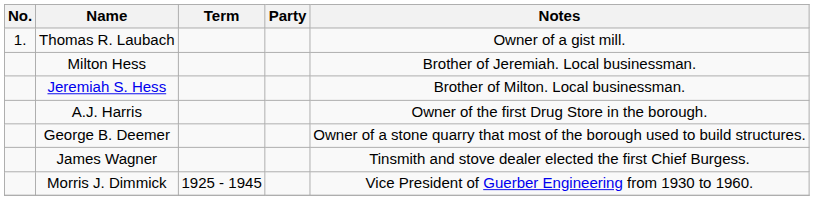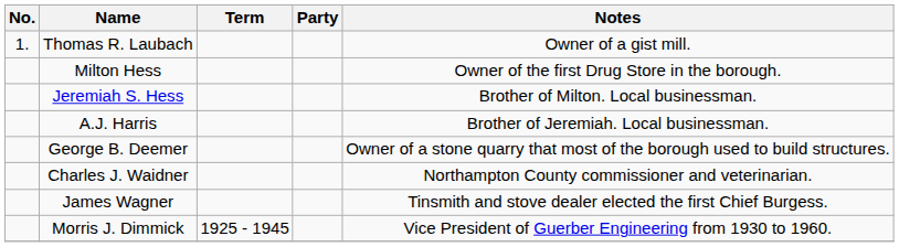Milton Hess | Notes: Brother of Jeremiah. Local businessman. -> Owner of the first Drug Store in the borough.
A.J. Harris | Notes: Owner of the first Drug Store in the borough. -> Brother of Jeremiah. Local businessman.
+ row: Charles J. Waidner | Northampton County commissioner and veterinarian.
